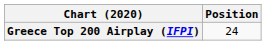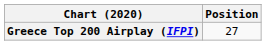Greece Top 200 Airplay (IFPI) | Position: 24 -> 27
